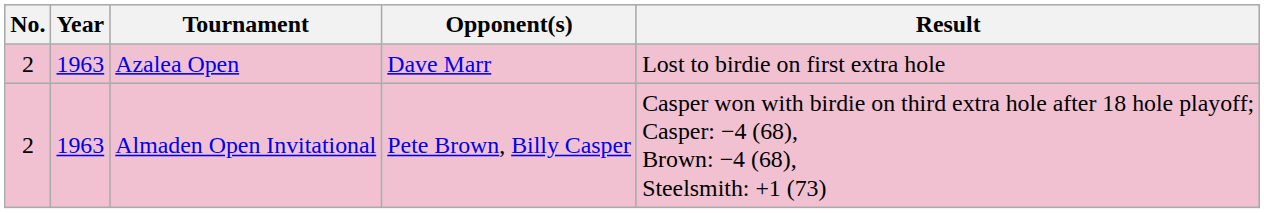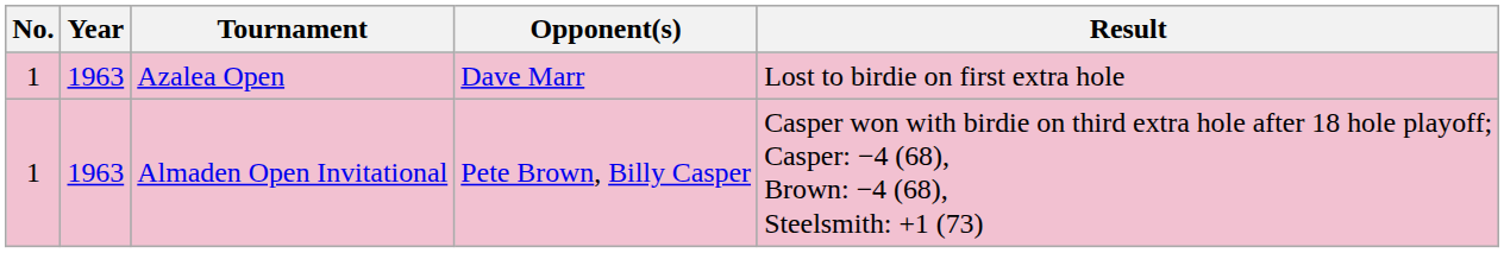Azalea Open | No.: 2 -> 1
Almaden Open Invitational | No.: 2 -> 1
